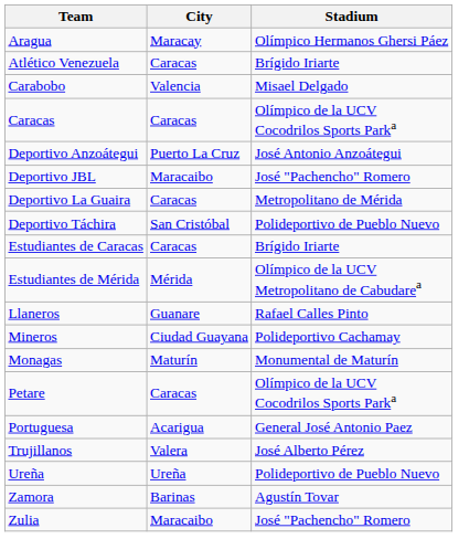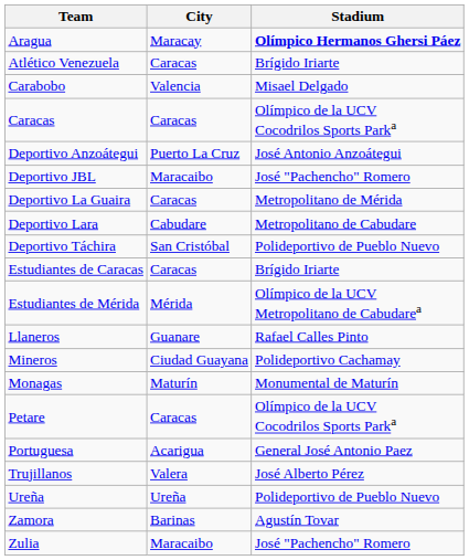Aragua | Stadium: normal -> bold
+ row: Deportivo Lara | Cabudare | Metropolitano de Cabudare
